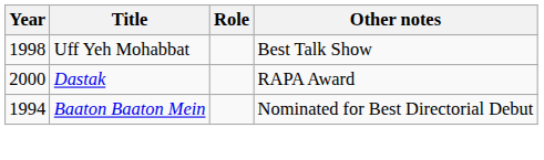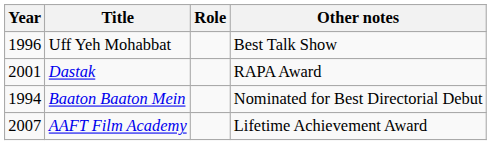Uff Yeh Mohabbat | Year: 1998 -> 1996
Dastak | Year: 2000 -> 2001
+ row: 2007 | AAFT Film Academy | Lifetime Achievement Award
